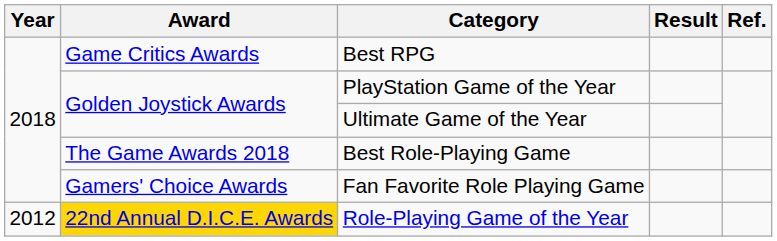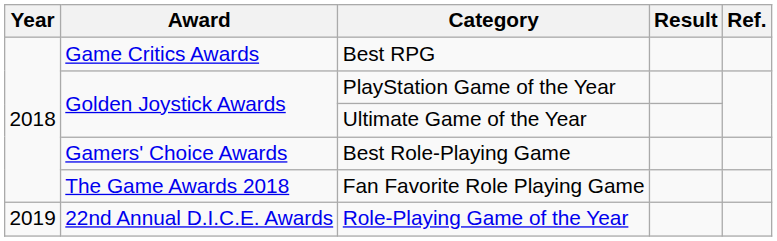Best Role-Playing Game | Award: The Game Awards 2018 -> Gamers' Choice Awards
Fan Favorite Role Playing Game | Award: Gamers' Choice Awards -> The Game Awards 2018
Role-Playing Game of the Year | Year: 2012 -> 2019
Role-Playing Game of the Year | Award: gold background -> no background
